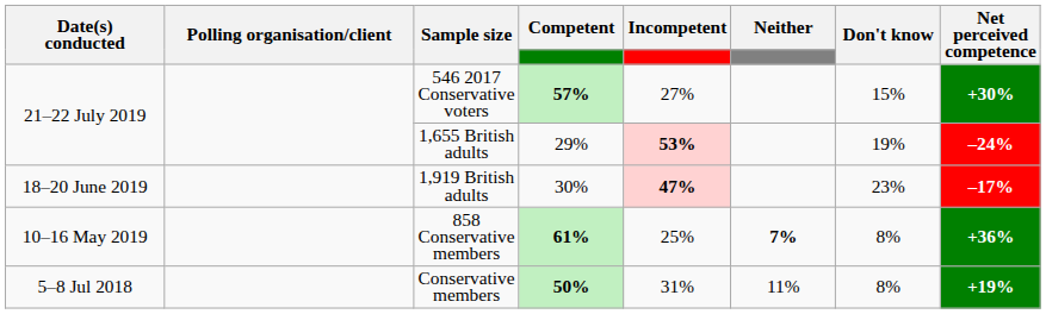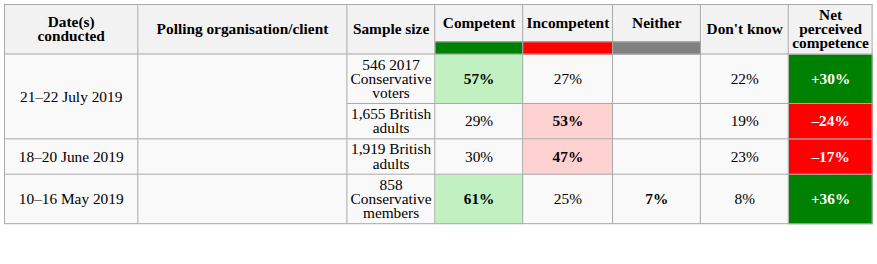546 2017 Conservative voters | Don't know: 15% -> 22%
- row: 5–8 Jul 2018 | Conservative members | 50% | 31% | 11% | 8% | +19%
